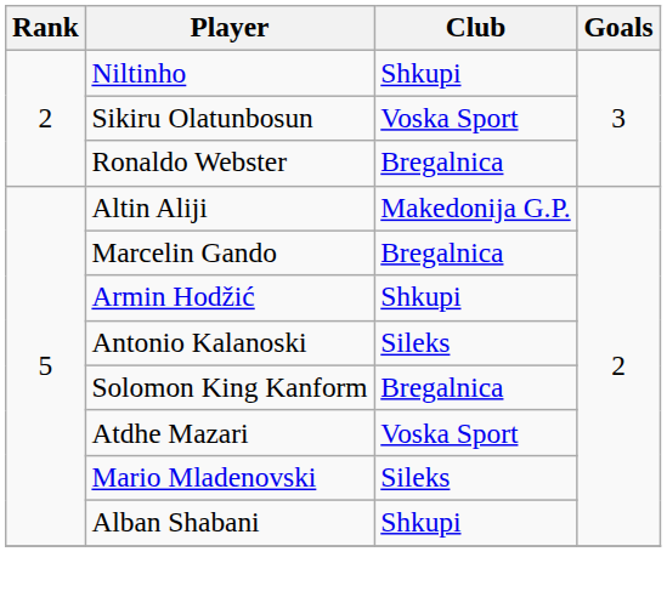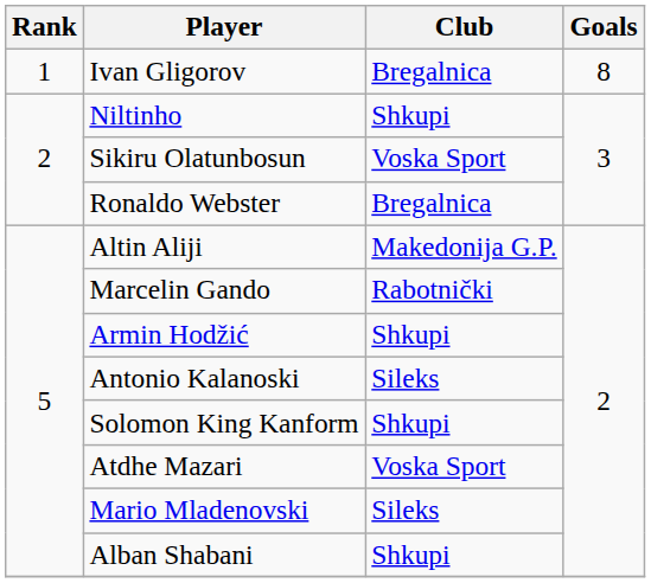+ row: 1 | Ivan Gligorov | Bregalnica | 8
Marcelin Gando | Club: Bregalnica -> Rabotnički
Solomon King Kanform | Club: Bregalnica -> Shkupi
